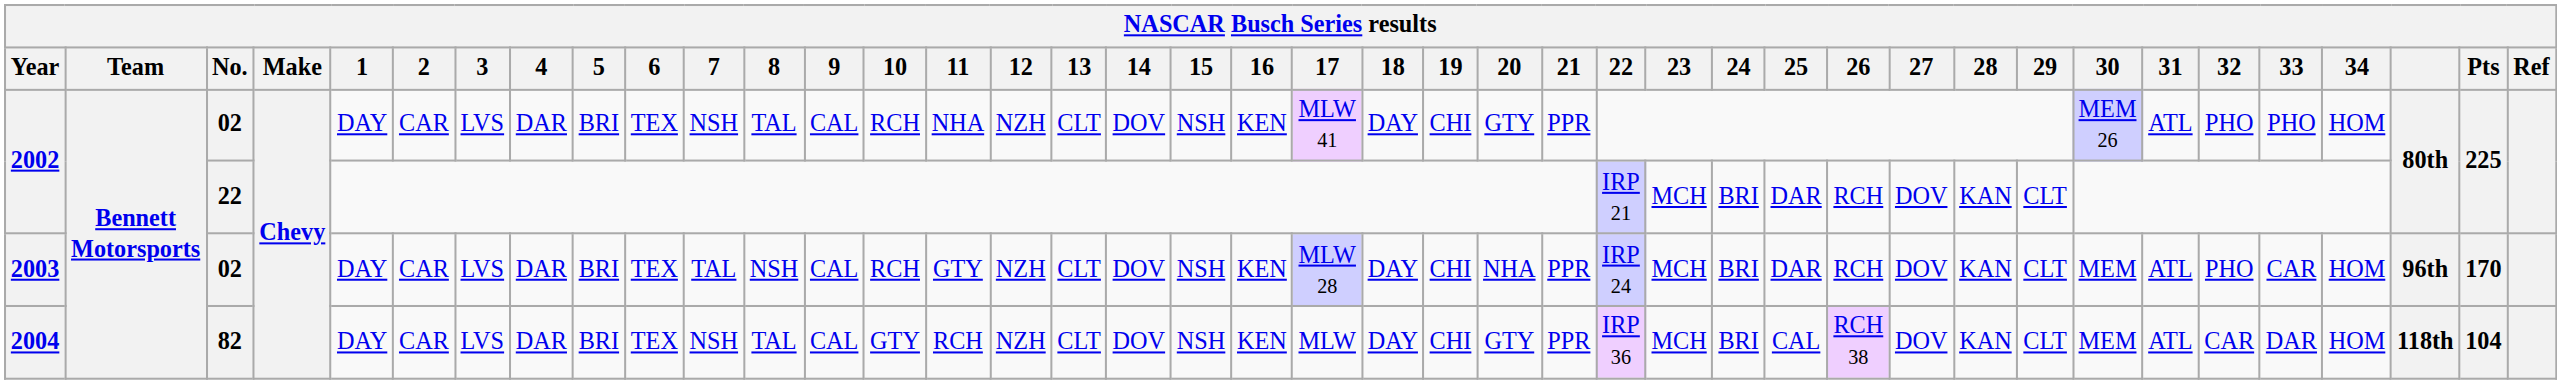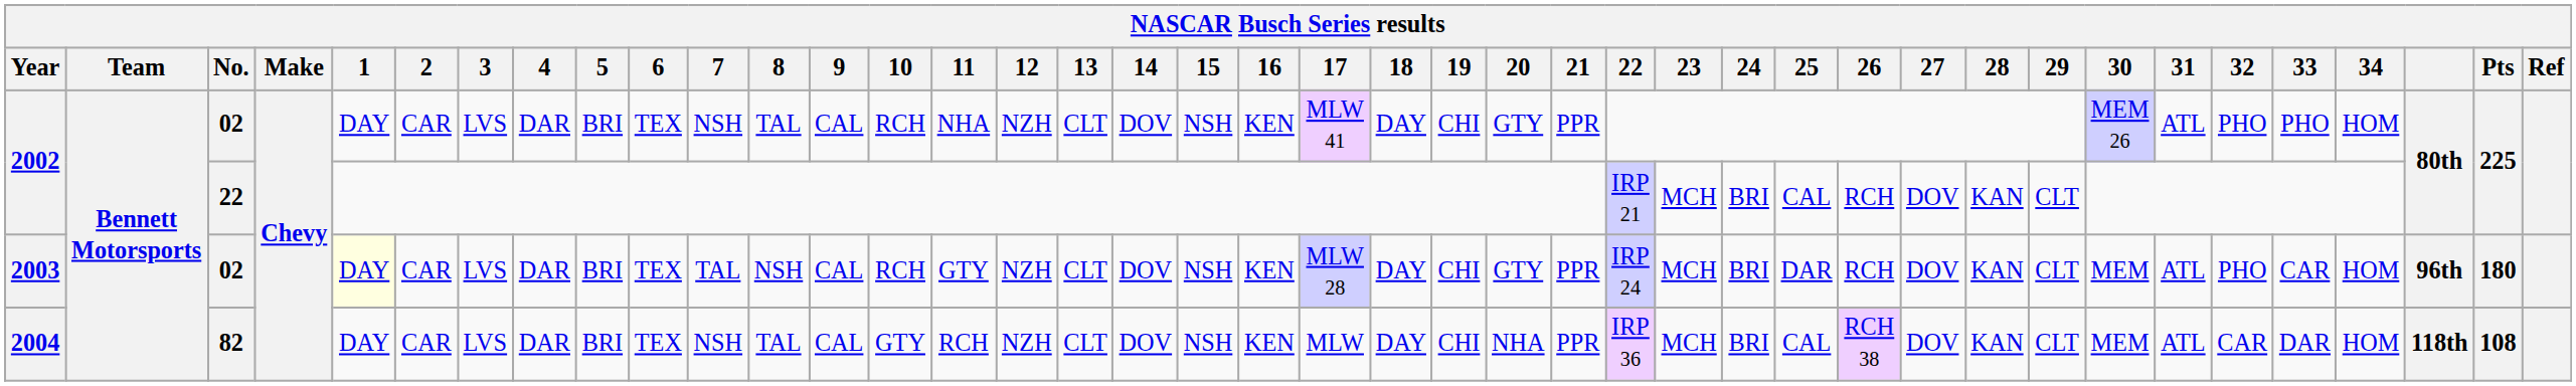2002 / 22 | 25: DAR -> CAL
2003 | 1: no background -> lightyellow background
2003 | 20: NHA -> GTY
2003 | Pts: 170 -> 180
2004 | 20: GTY -> NHA
2004 | Pts: 104 -> 108
